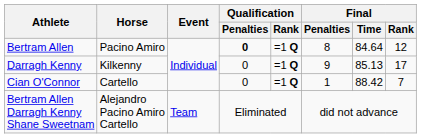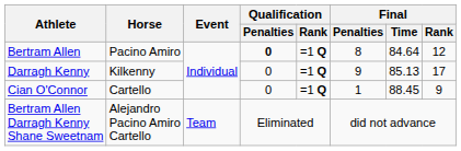Cian O'Connor | Final / Time: 88.42 -> 88.45
Cian O'Connor | Final / Rank: 7 -> 9
